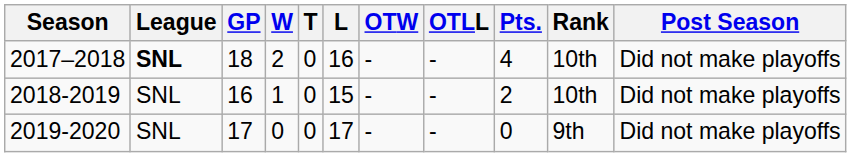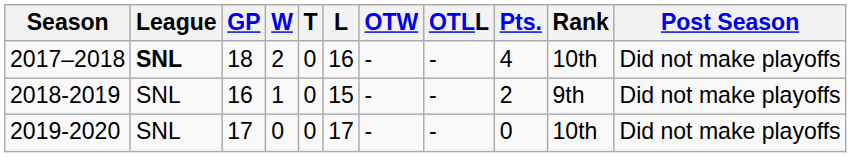2018-2019 | Rank: 10th -> 9th
2019-2020 | Rank: 9th -> 10th
